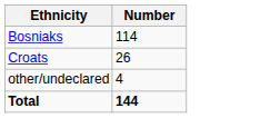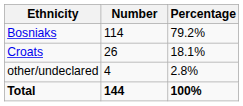+ column: Percentage | 79.2% | 18.1% | 2.8% | 100%
